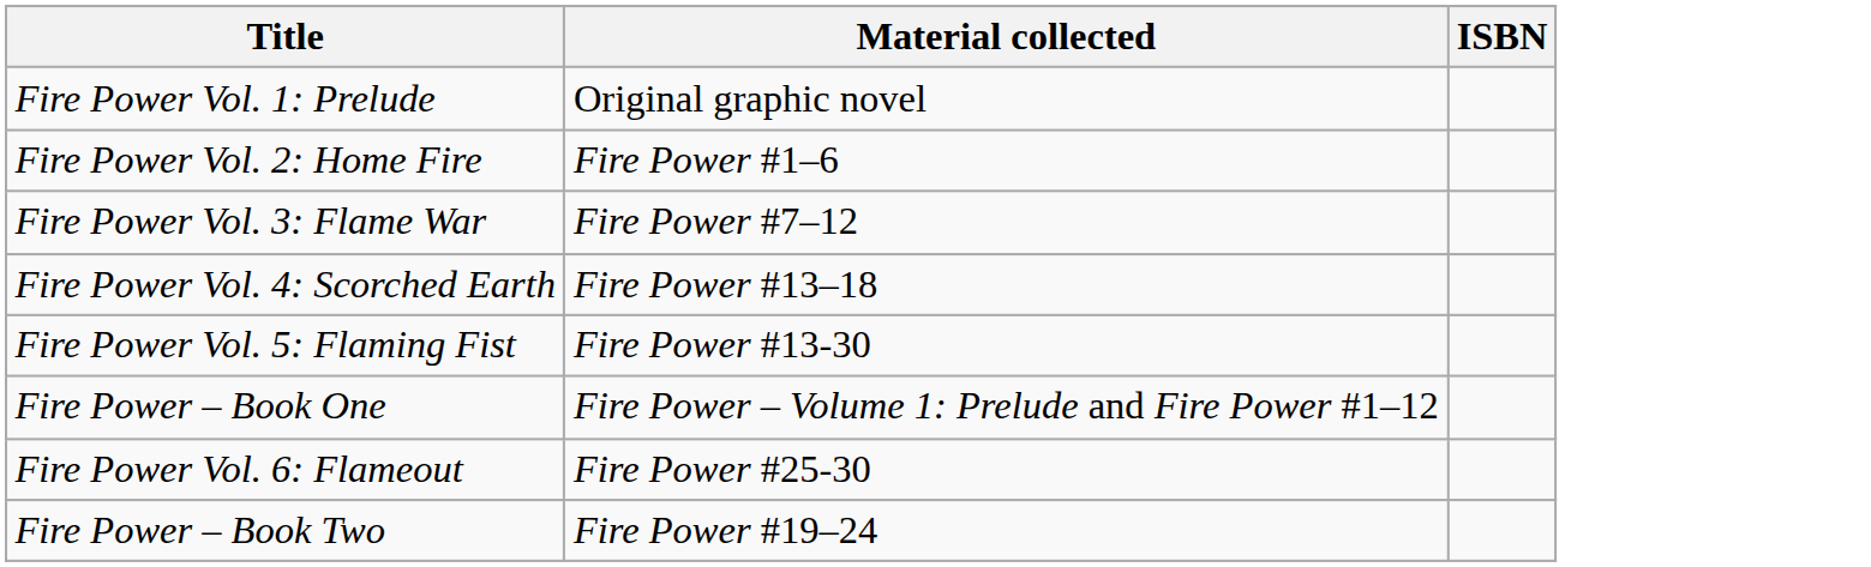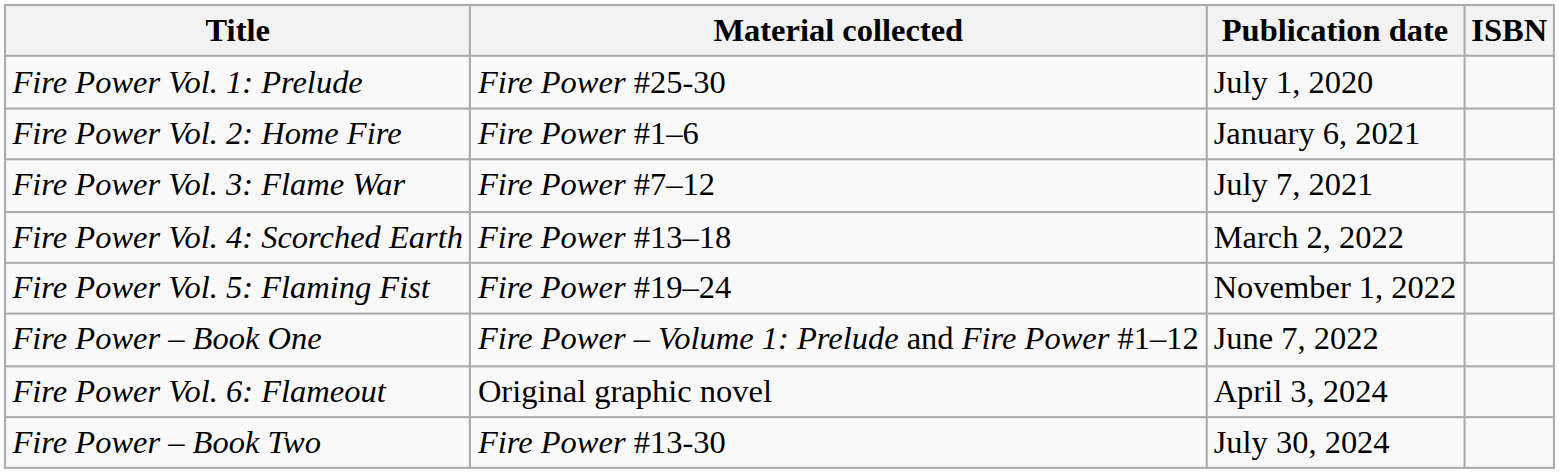+ column: Publication date | July 1, 2020 | January 6, 2021 | July 7, 2021 | March 2, 2022 | November 1, 2022 | June 7, 2022 | April 3, 2024 | July 30, 2024
Fire Power Vol. 1: Prelude | Material collected: Original graphic novel -> Fire Power #25-30
Fire Power Vol. 5: Flaming Fist | Material collected: Fire Power #13-30 -> Fire Power #19–24
Fire Power Vol. 6: Flameout | Material collected: Fire Power #25-30 -> Original graphic novel
Fire Power – Book Two | Material collected: Fire Power #19–24 -> Fire Power #13-30
